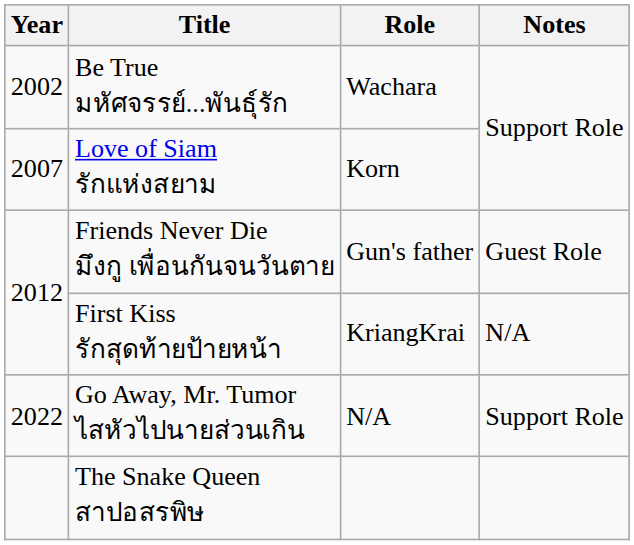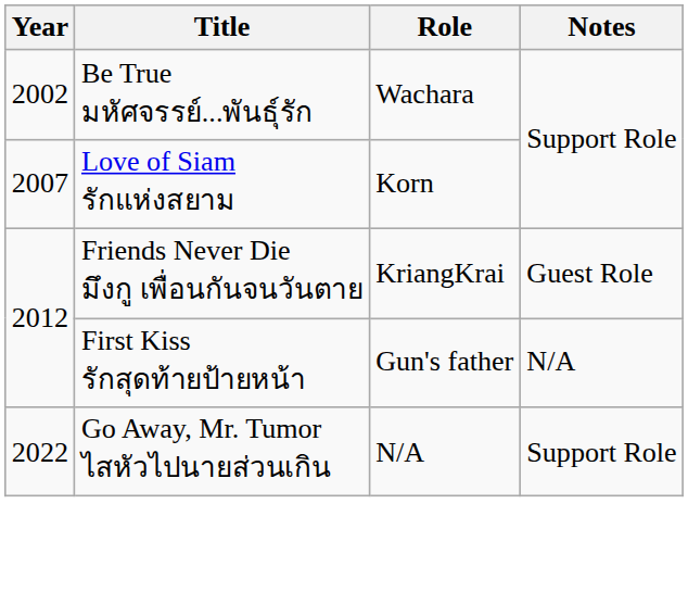Friends Never Die มึงกู เพื่อนกันจนวันตาย | Role: Gun's father -> KriangKrai
First Kiss รักสุดท้ายป้ายหน้า | Role: KriangKrai -> Gun's father
- row: The Snake Queen สาปอสรพิษ
